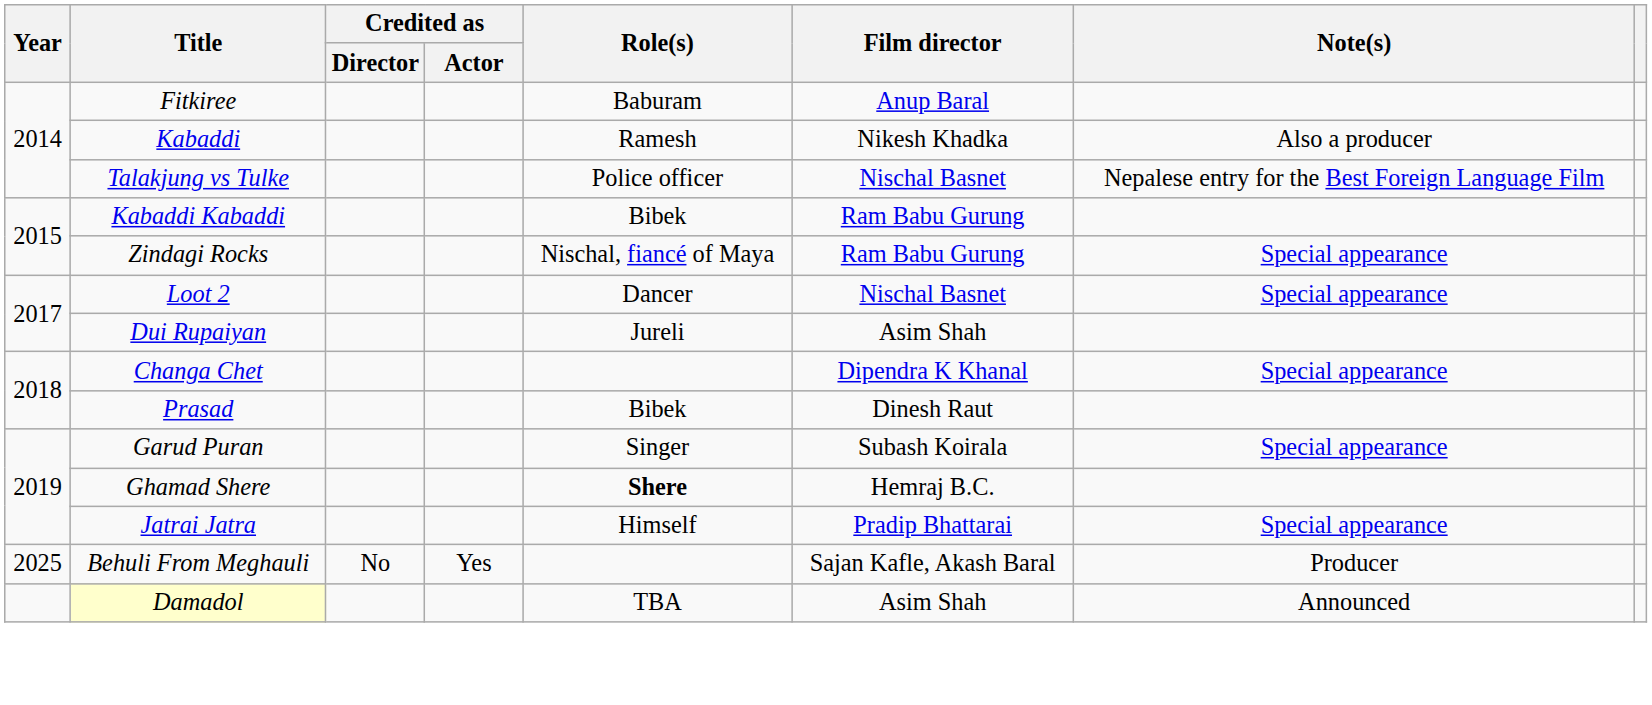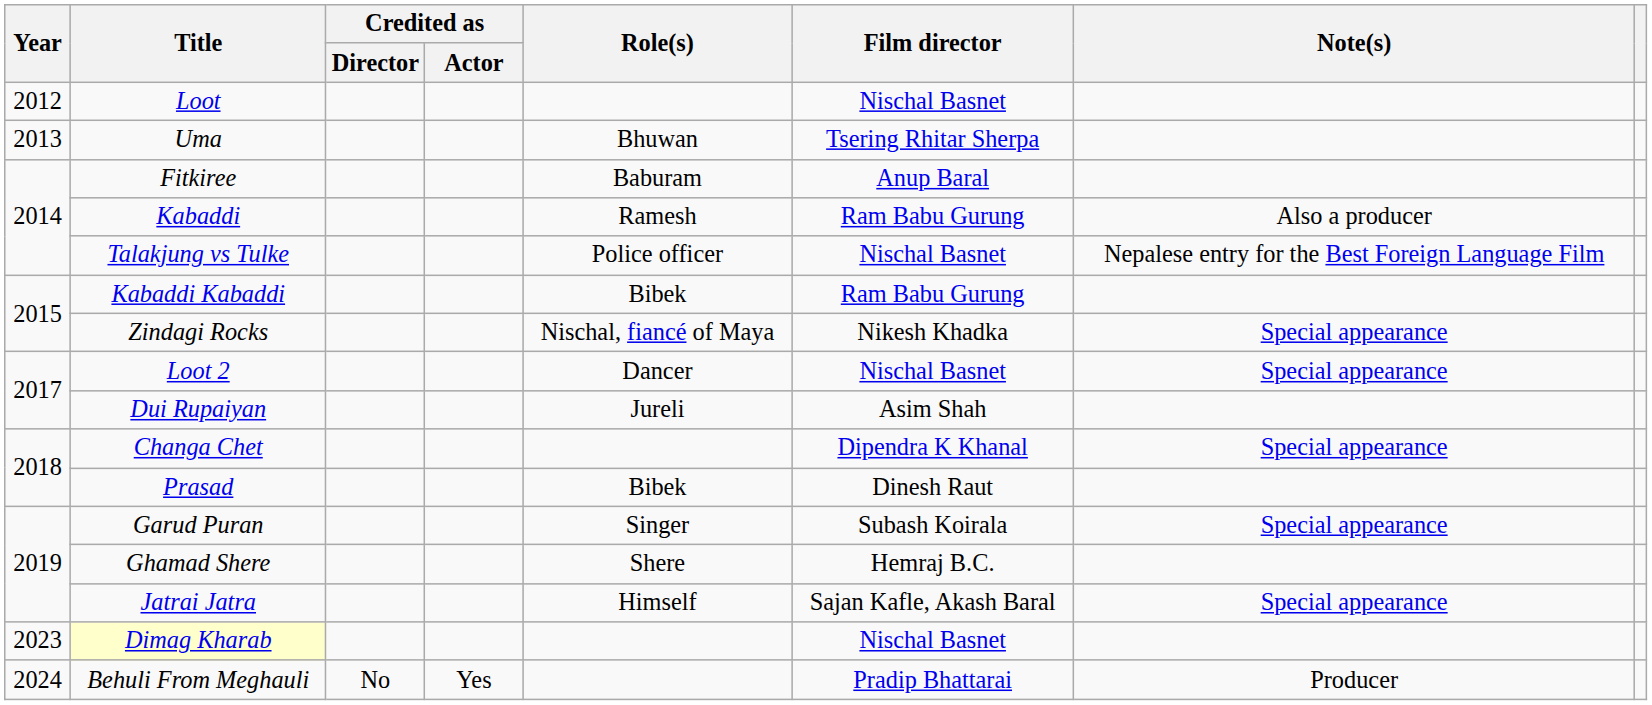+ row: 2012 | Loot | Nischal Basnet
+ row: 2013 | Uma | Bhuwan | Tsering Rhitar Sherpa
Kabaddi | Film director: Nikesh Khadka -> Ram Babu Gurung
Zindagi Rocks | Film director: Ram Babu Gurung -> Nikesh Khadka
Ghamad Shere | Role(s): bold -> normal
Jatrai Jatra | Film director: Pradip Bhattarai -> Sajan Kafle, Akash Baral
+ row: 2023 | Dimag Kharab | Nischal Basnet
Behuli From Meghauli | Year: 2025 -> 2024
Behuli From Meghauli | Film director: Sajan Kafle, Akash Baral -> Pradip Bhattarai
- row: Damadol | TBA | Asim Shah | Announced
